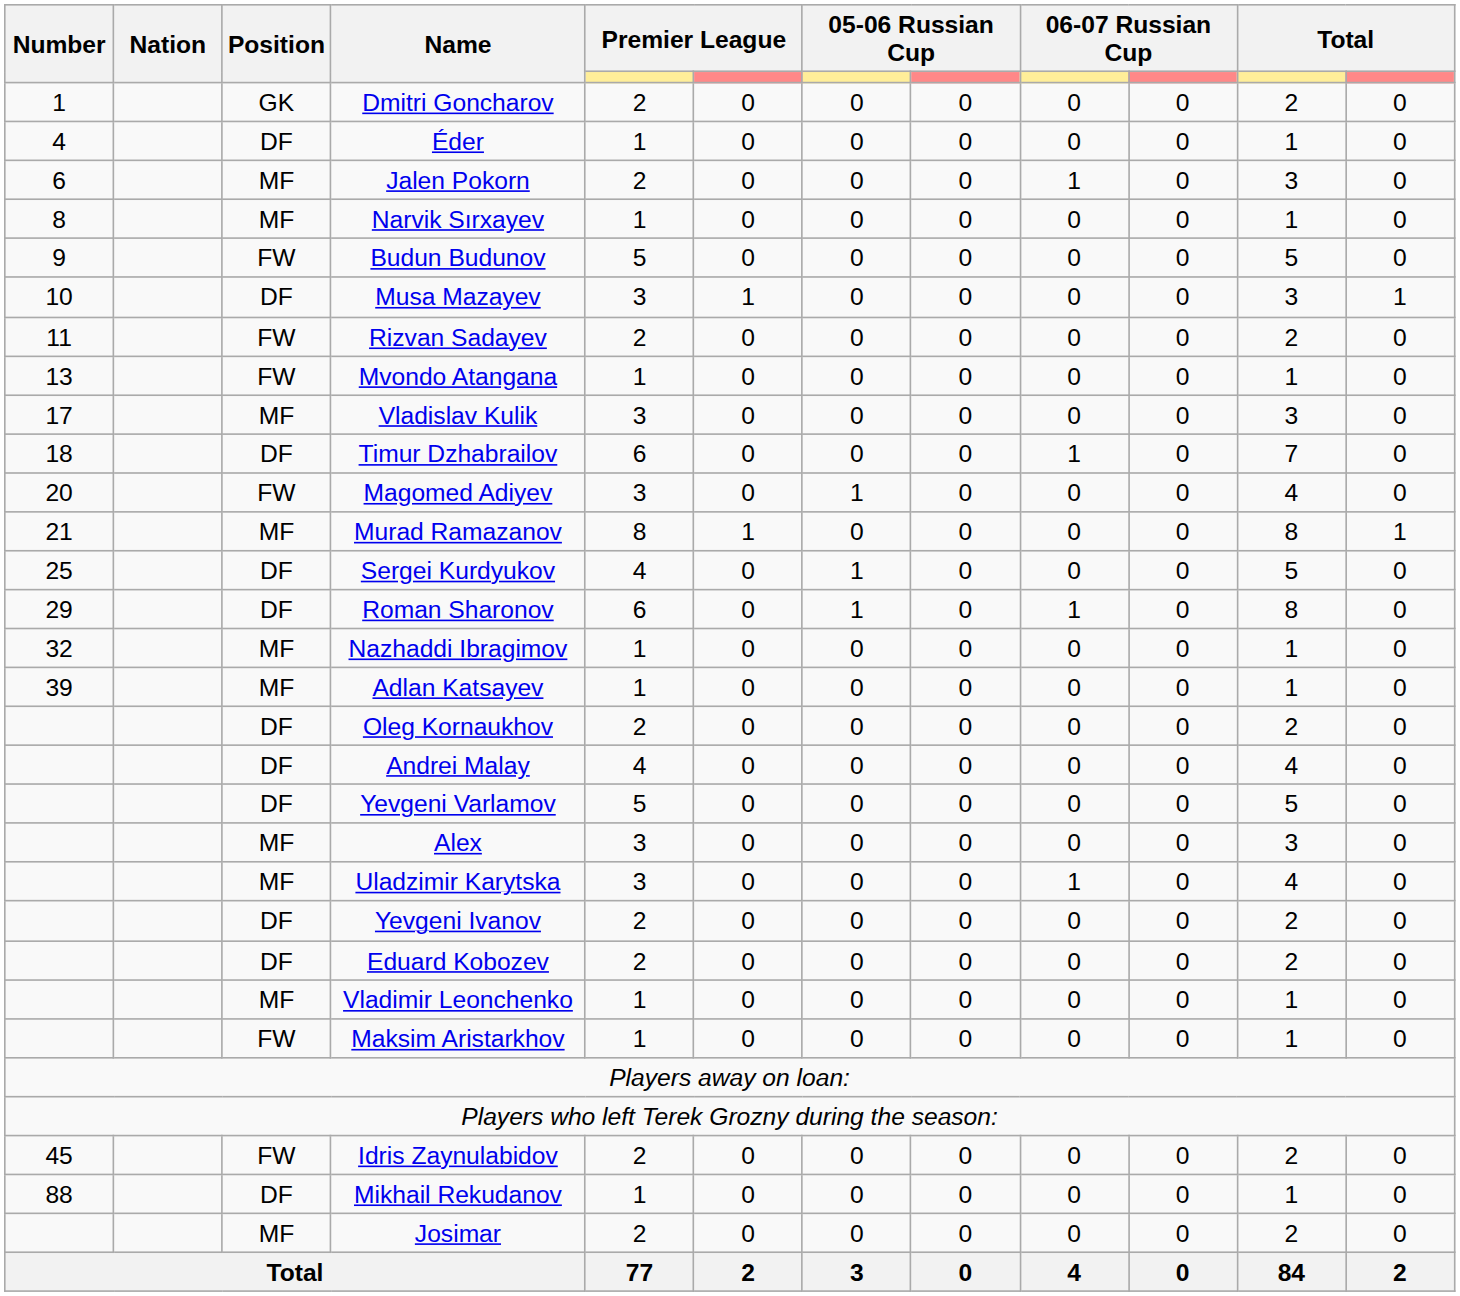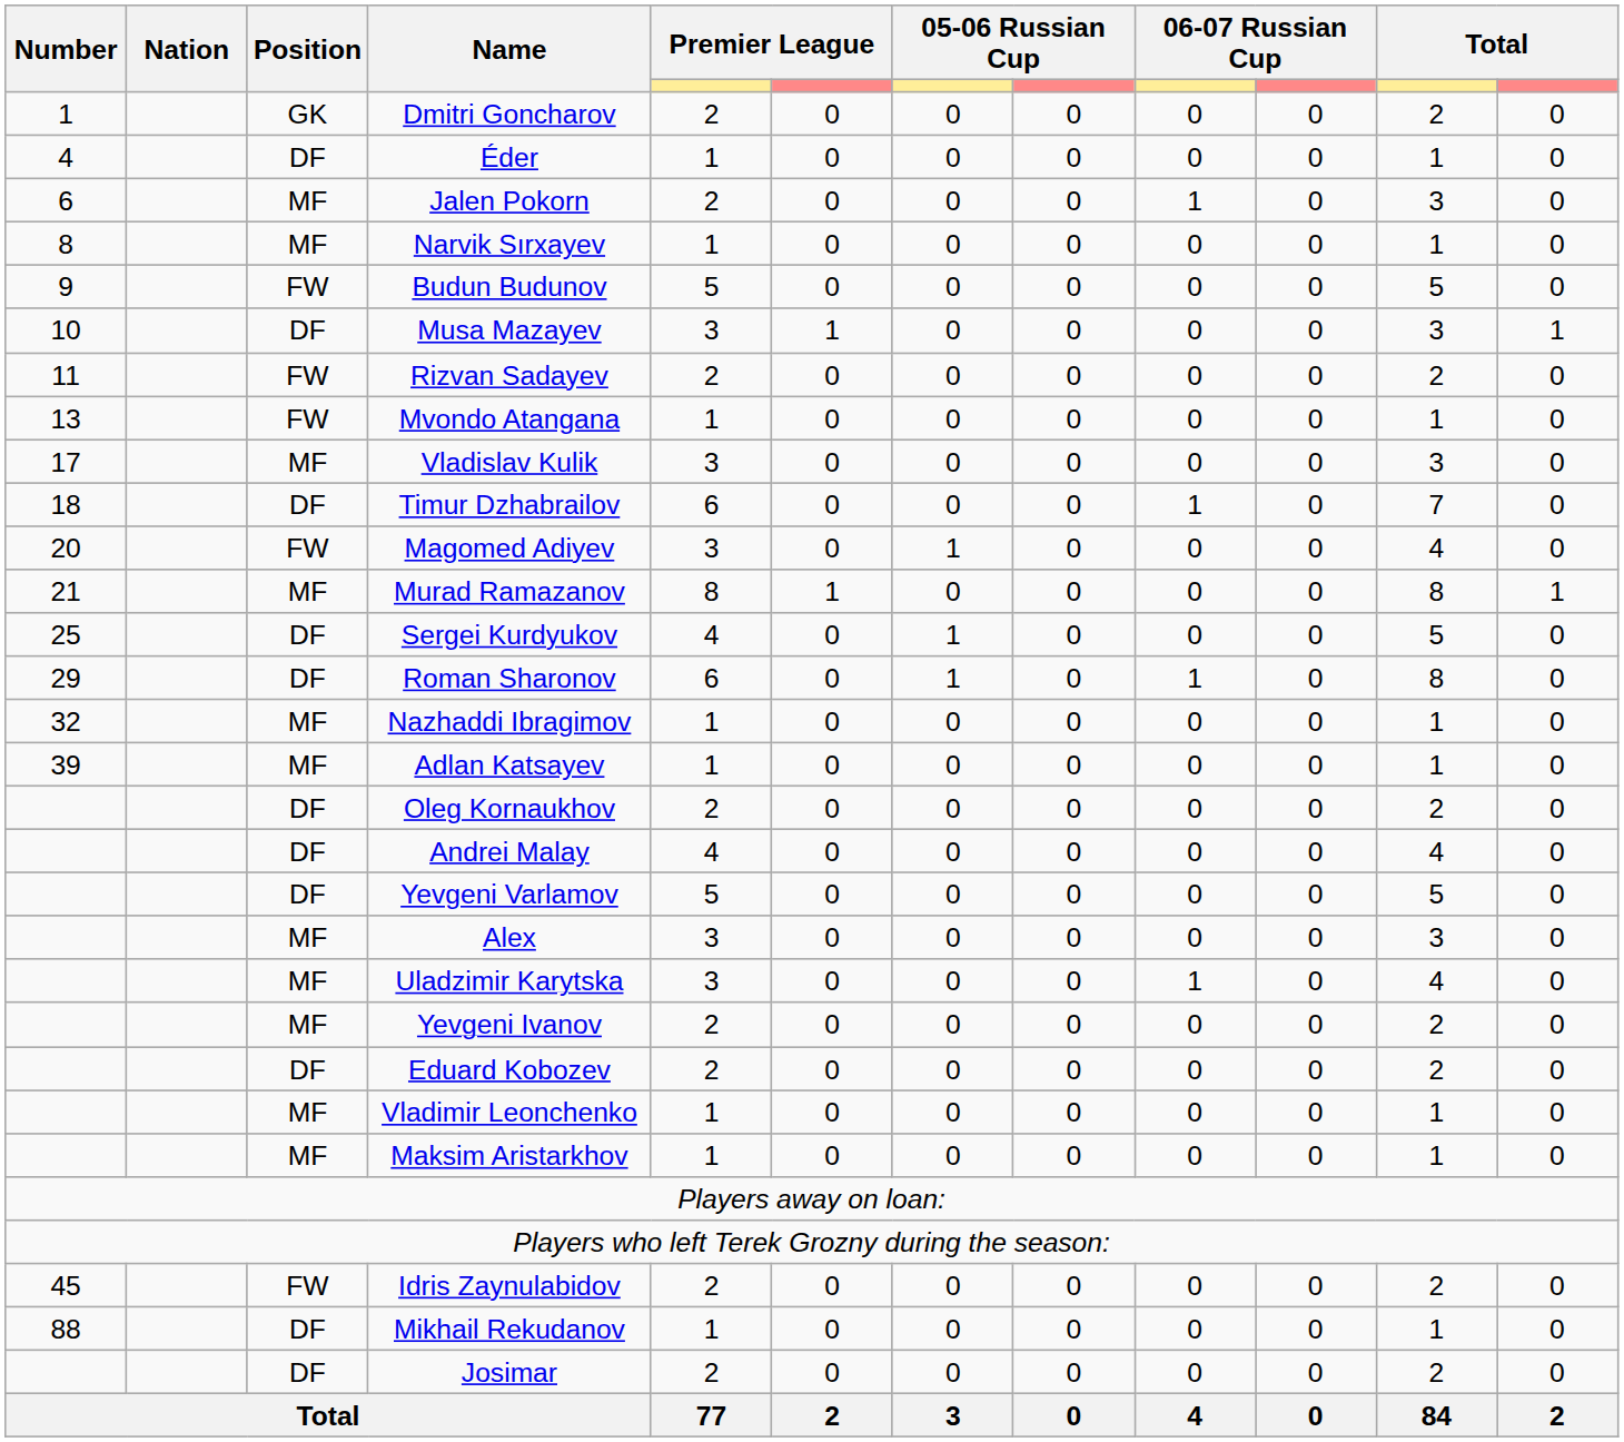Yevgeni Ivanov | Position: DF -> MF
Maksim Aristarkhov | Position: FW -> MF
Josimar | Position: MF -> DF
